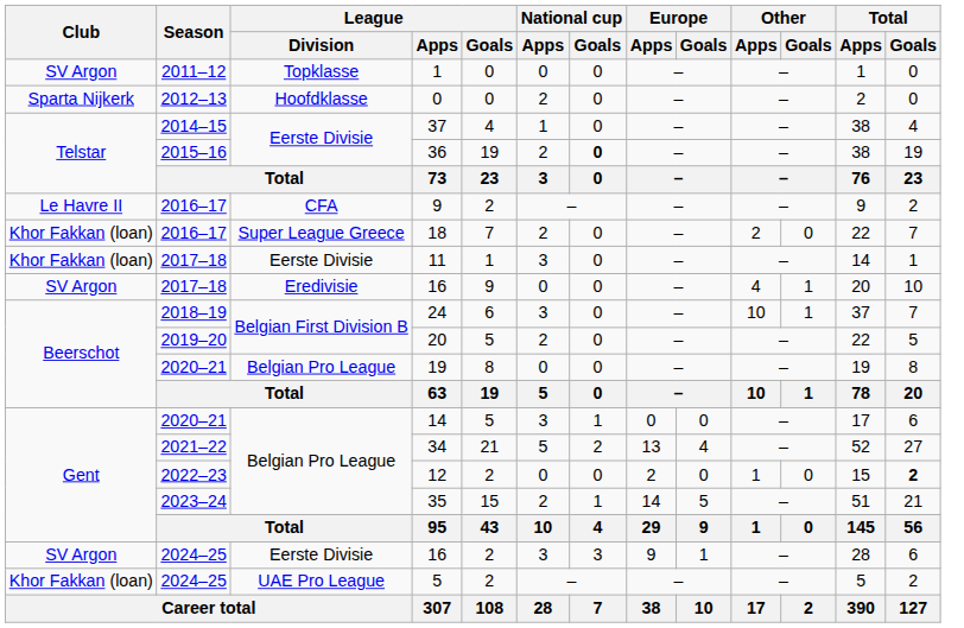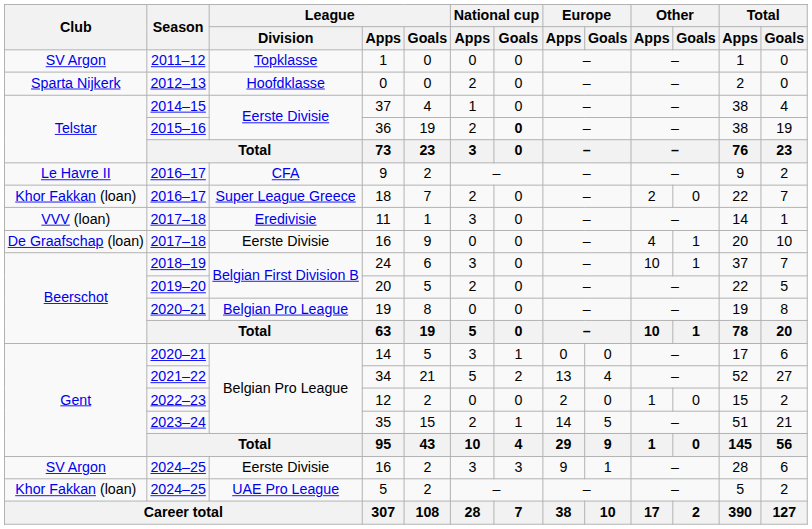11 | Club: Khor Fakkan (loan) -> VVV (loan)
11 | League / Division: Eerste Divisie -> Eredivisie
2017–18 / 16 | Club: SV Argon -> De Graafschap (loan)
2017–18 / 16 | League / Division: Eredivisie -> Eerste Divisie
12 | Total / Goals: bold -> normal
